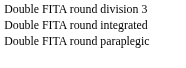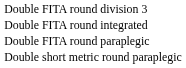+ row: Double short metric round paraplegic
